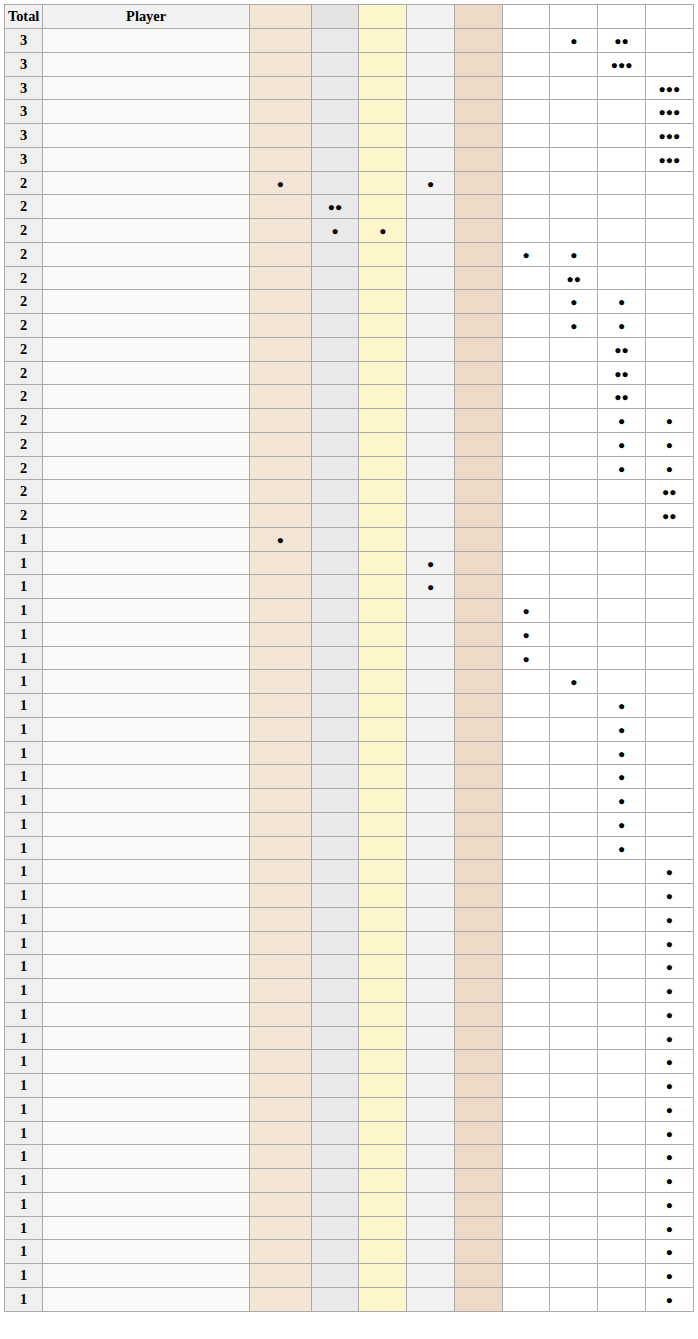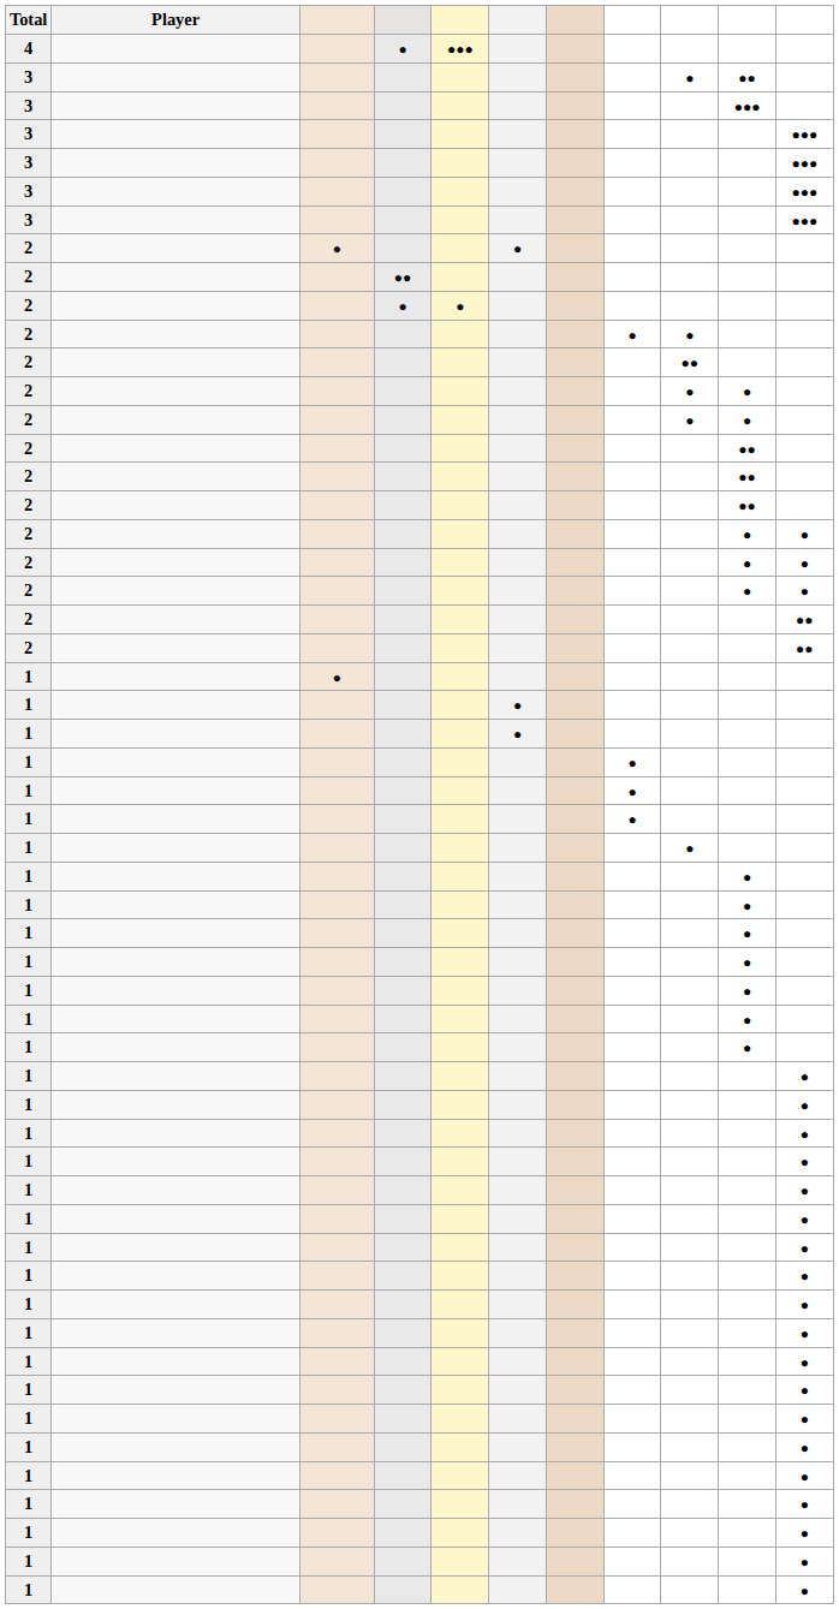+ row: 4 | ● | ●●●
